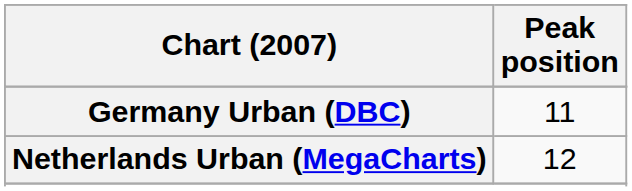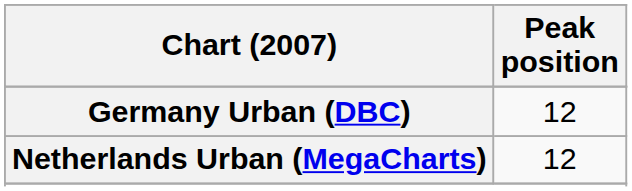Germany Urban (DBC) | Peak position: 11 -> 12
